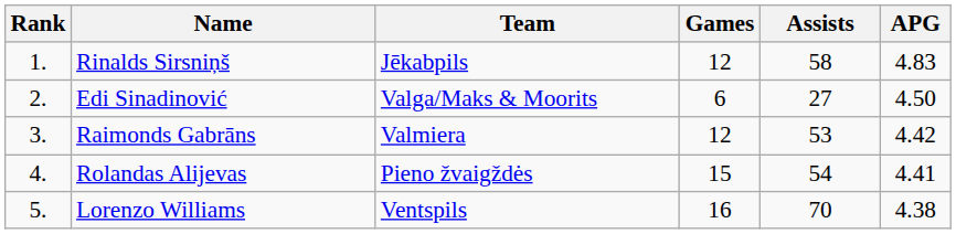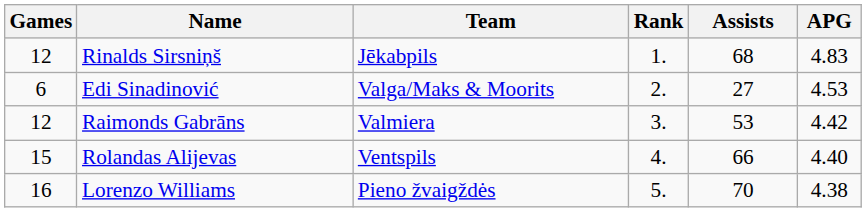columns swapped: Rank <-> Games
Rinalds Sirsniņš | Assists: 58 -> 68
Edi Sinadinović | APG: 4.50 -> 4.53
Rolandas Alijevas | Team: Pieno žvaigždės -> Ventspils
Rolandas Alijevas | Assists: 54 -> 66
Rolandas Alijevas | APG: 4.41 -> 4.40
Lorenzo Williams | Team: Ventspils -> Pieno žvaigždės
